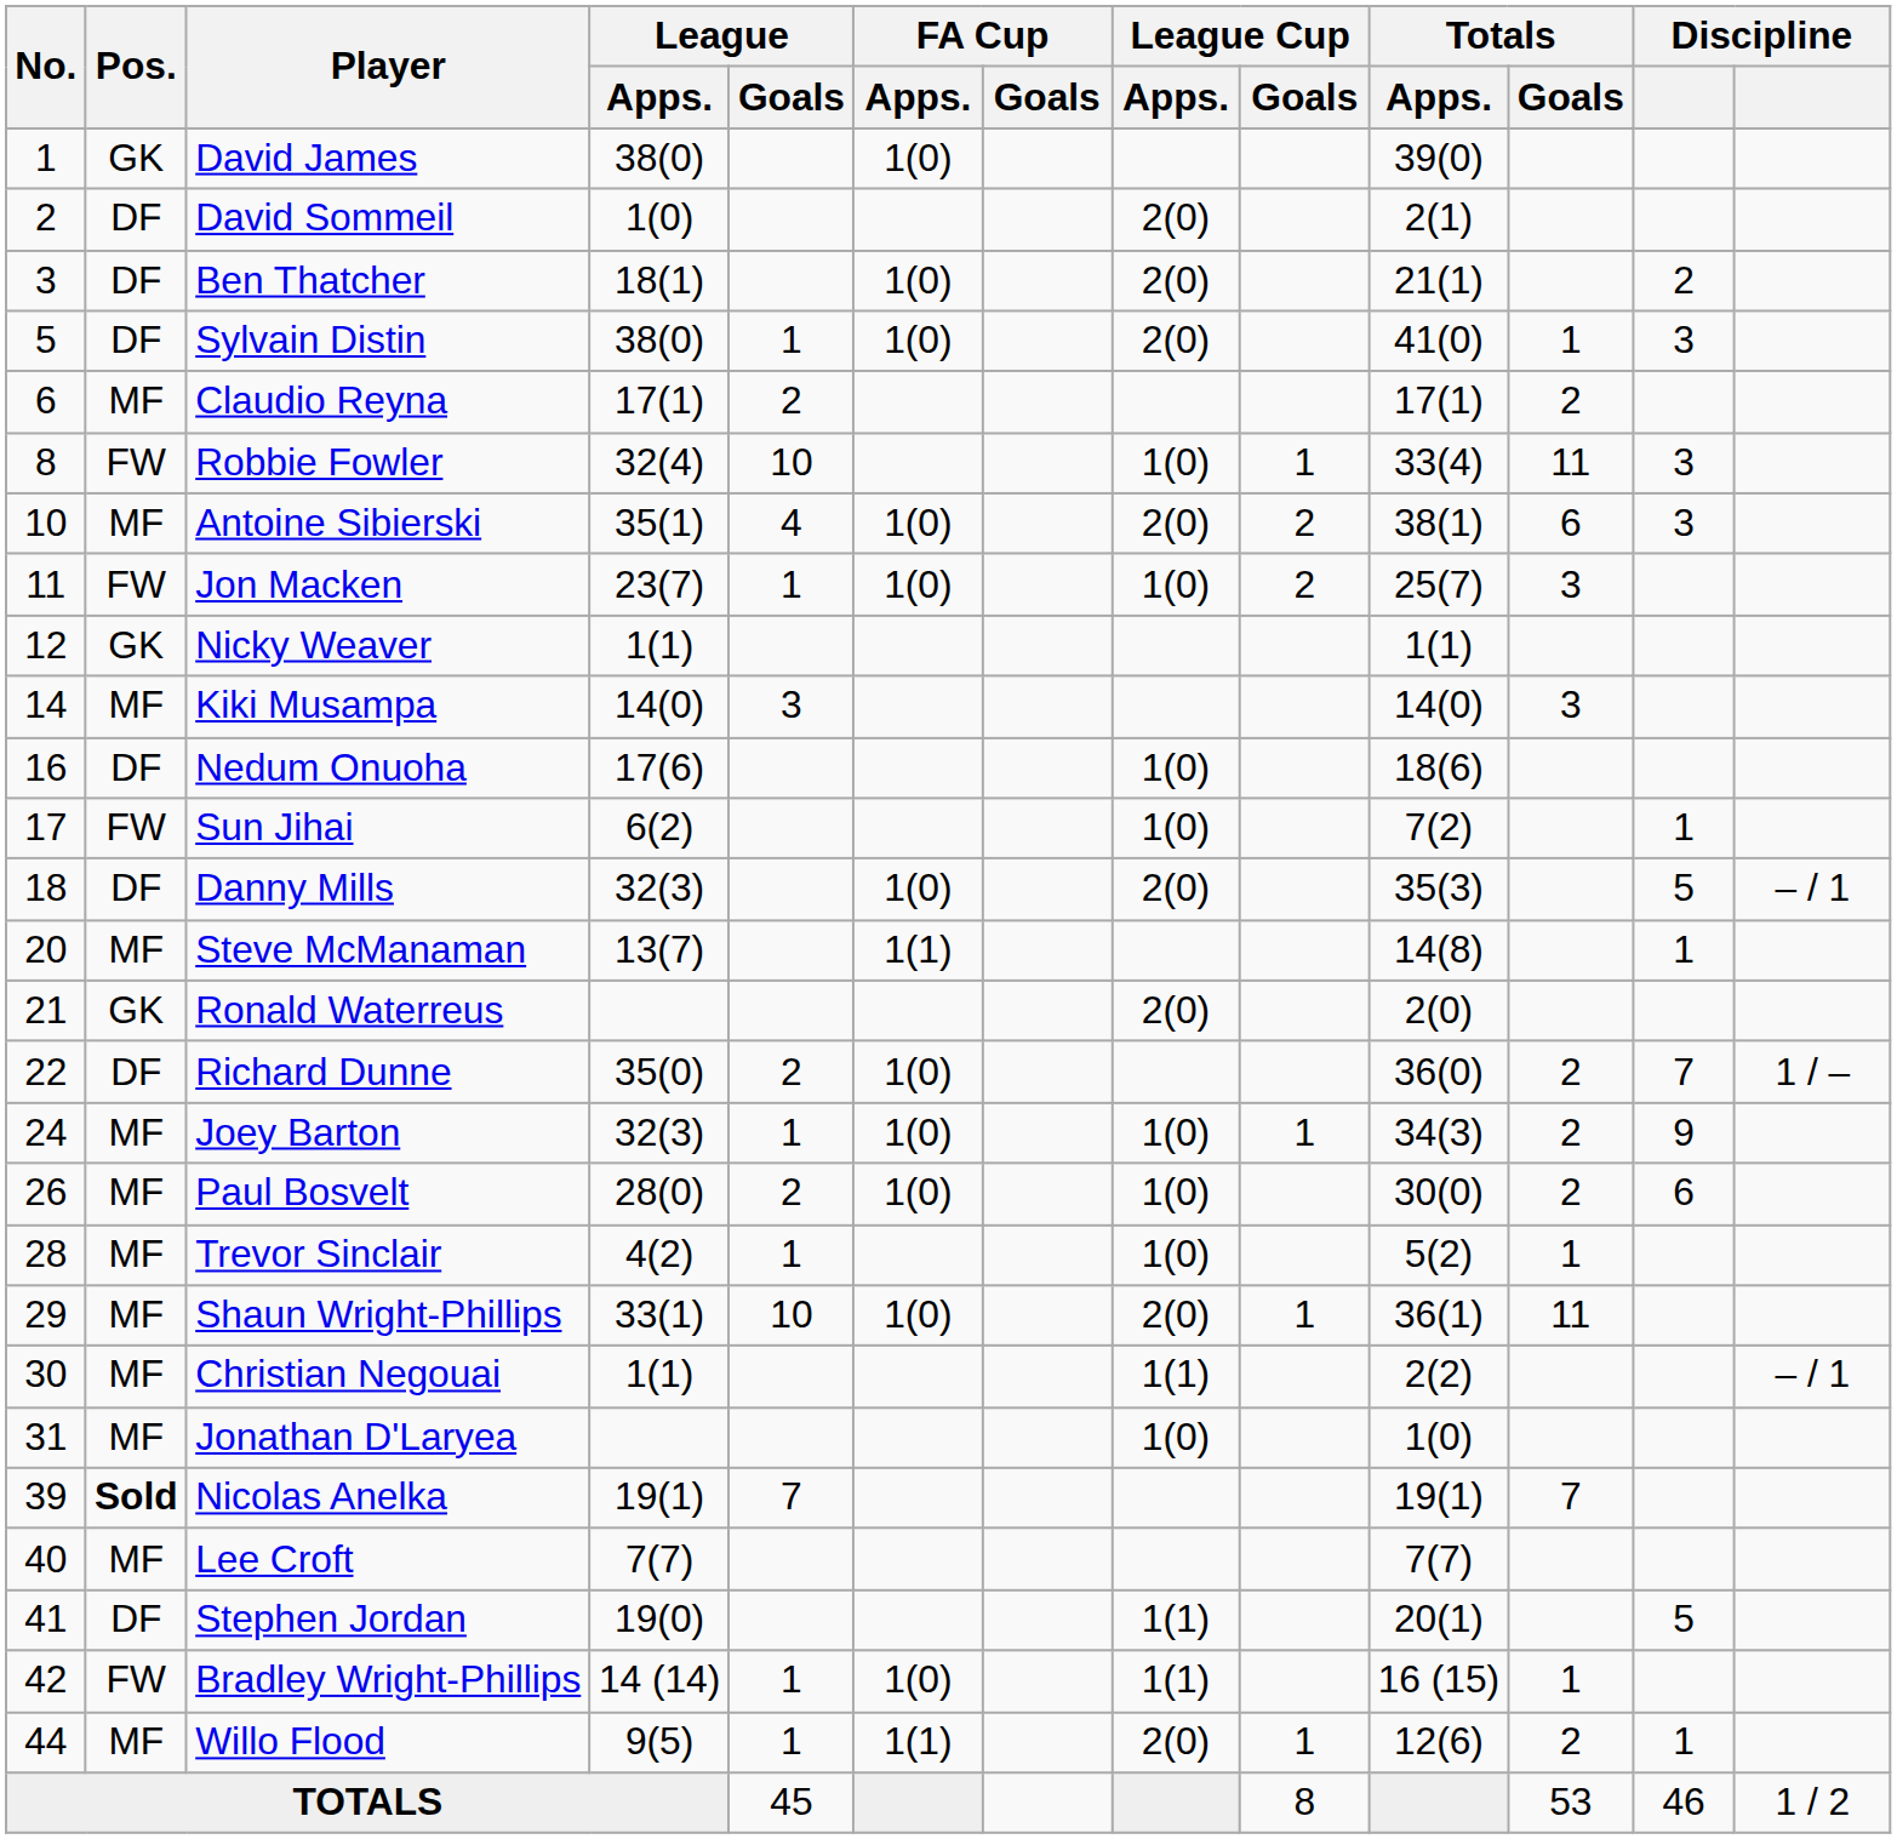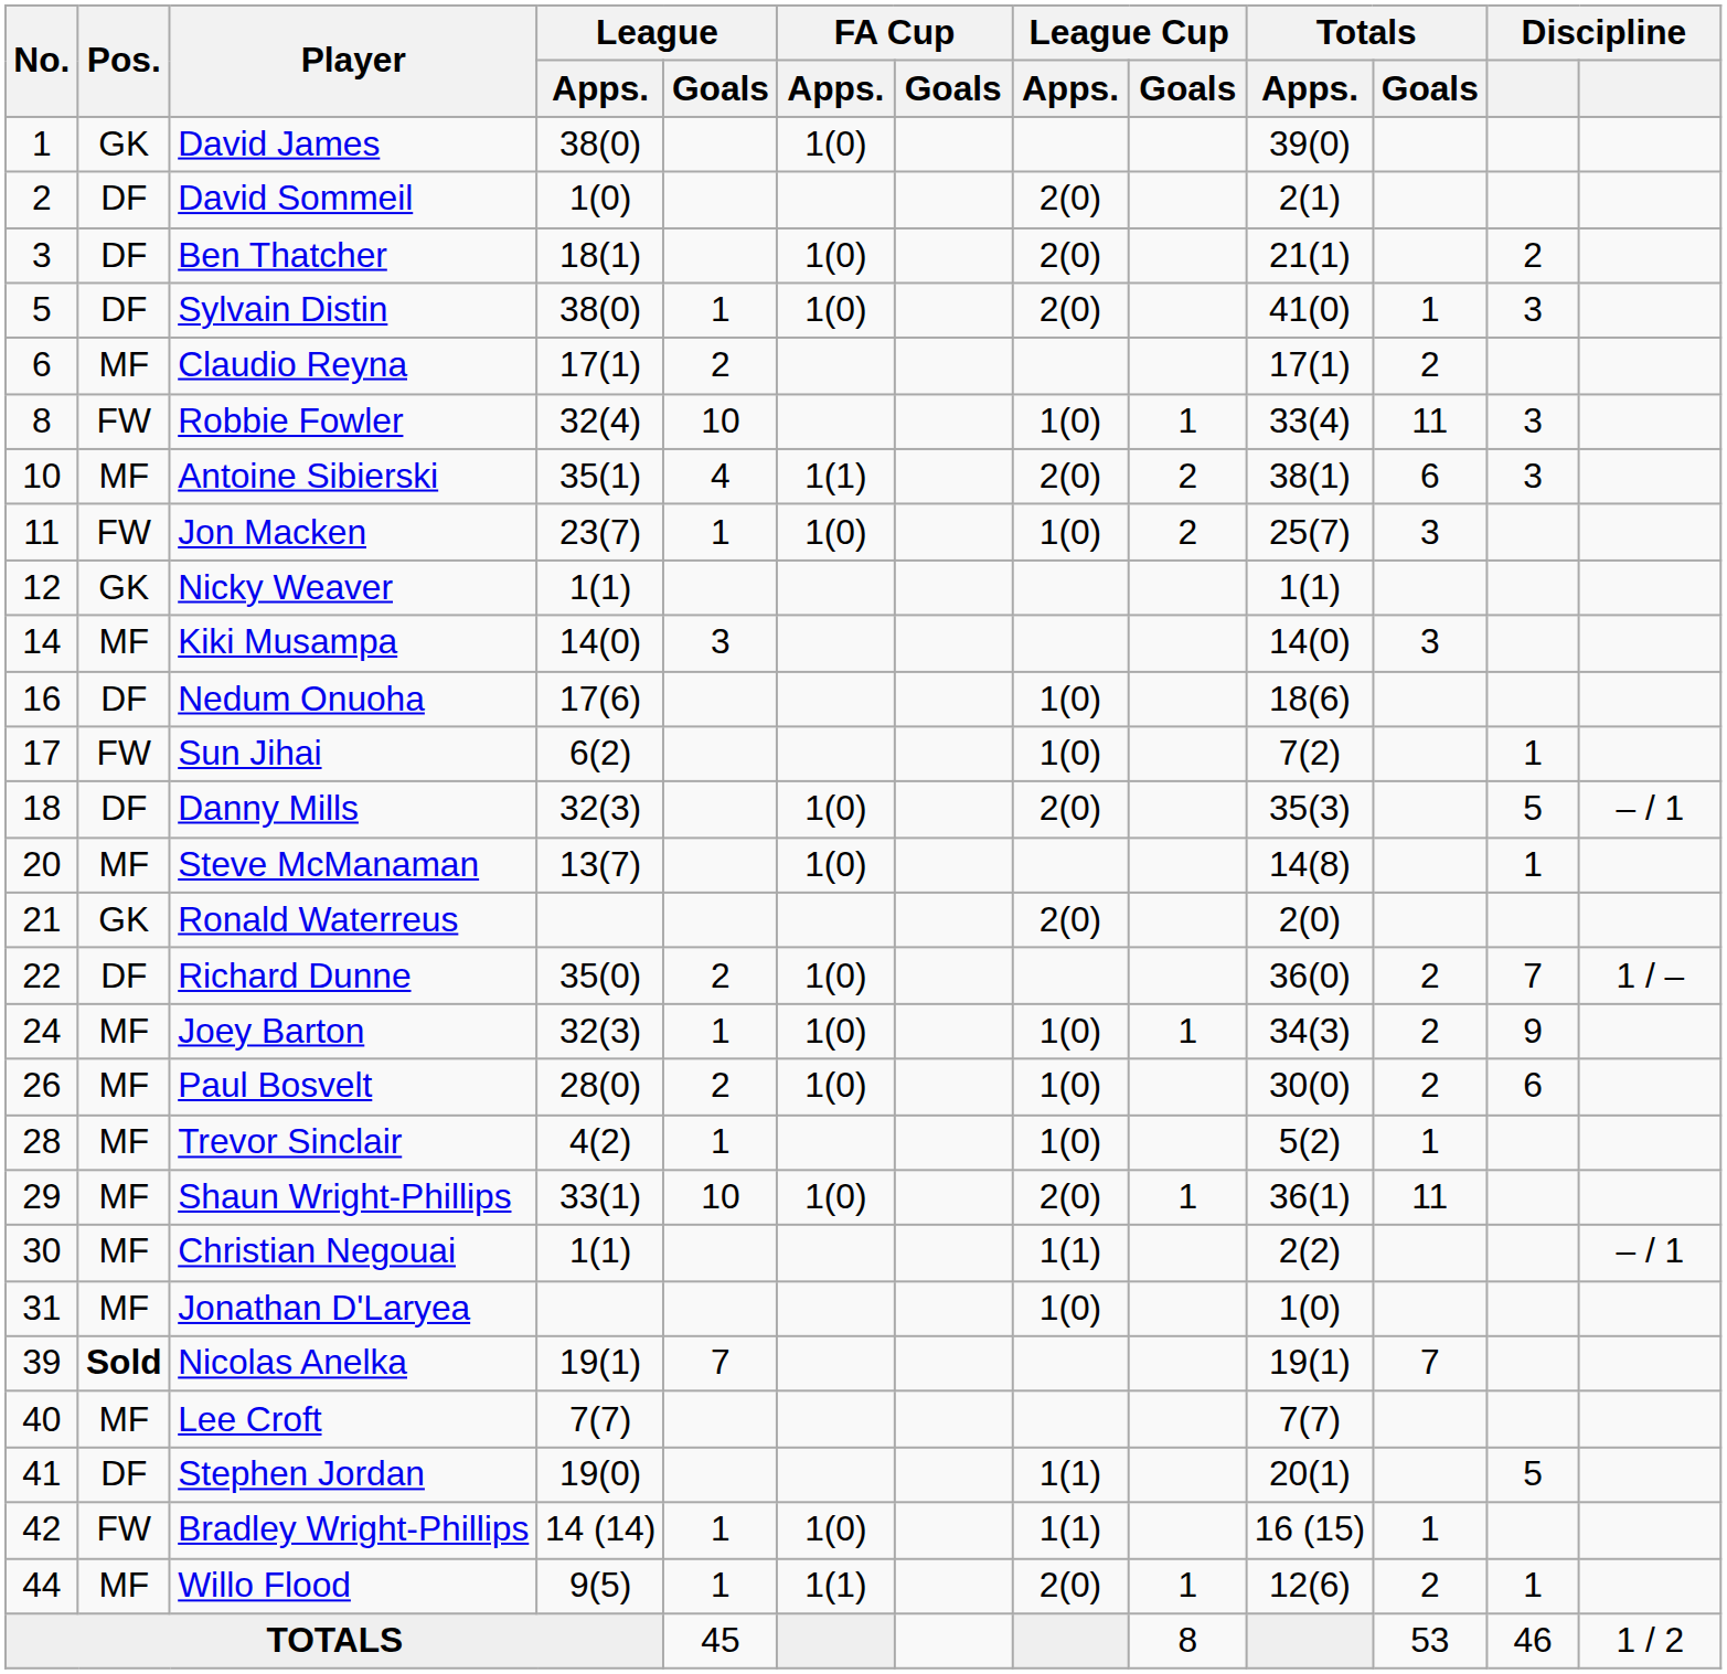Antoine Sibierski | FA Cup / Apps.: 1(0) -> 1(1)
Steve McManaman | FA Cup / Apps.: 1(1) -> 1(0)
